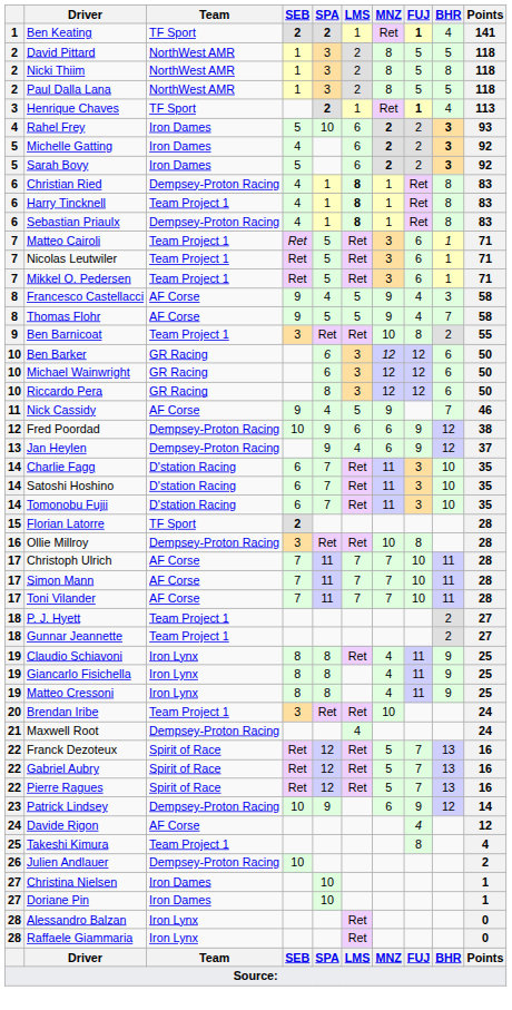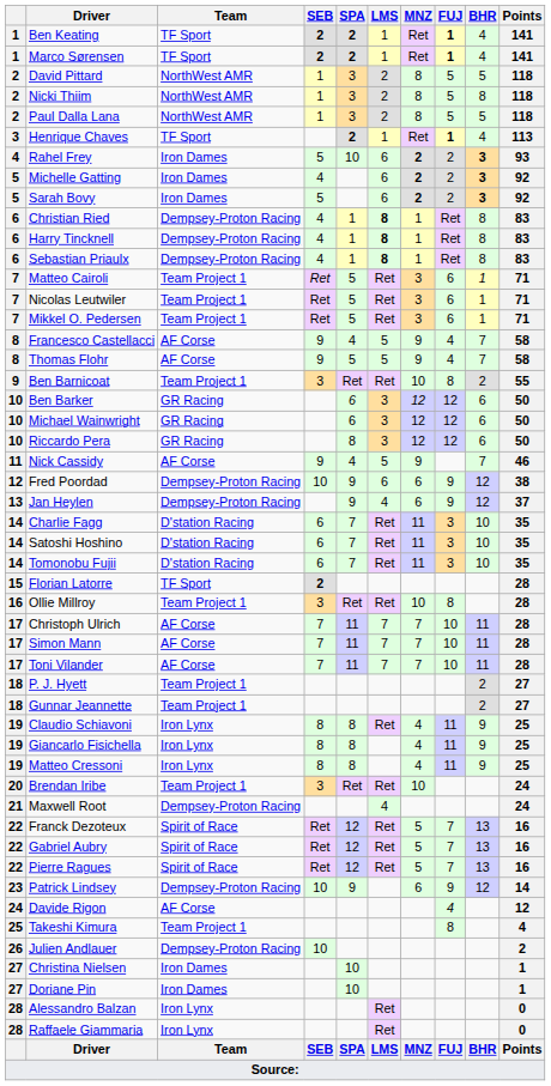+ row: 1 | Marco Sørensen | TF Sport | 2 | 2 | 1 | Ret | 1 | 4 | 141
Harry Tincknell | Team: Team Project 1 -> Dempsey-Proton Racing
Francesco Castellacci | BHR: 3 -> 7
Ollie Millroy | Team: Dempsey-Proton Racing -> Team Project 1
